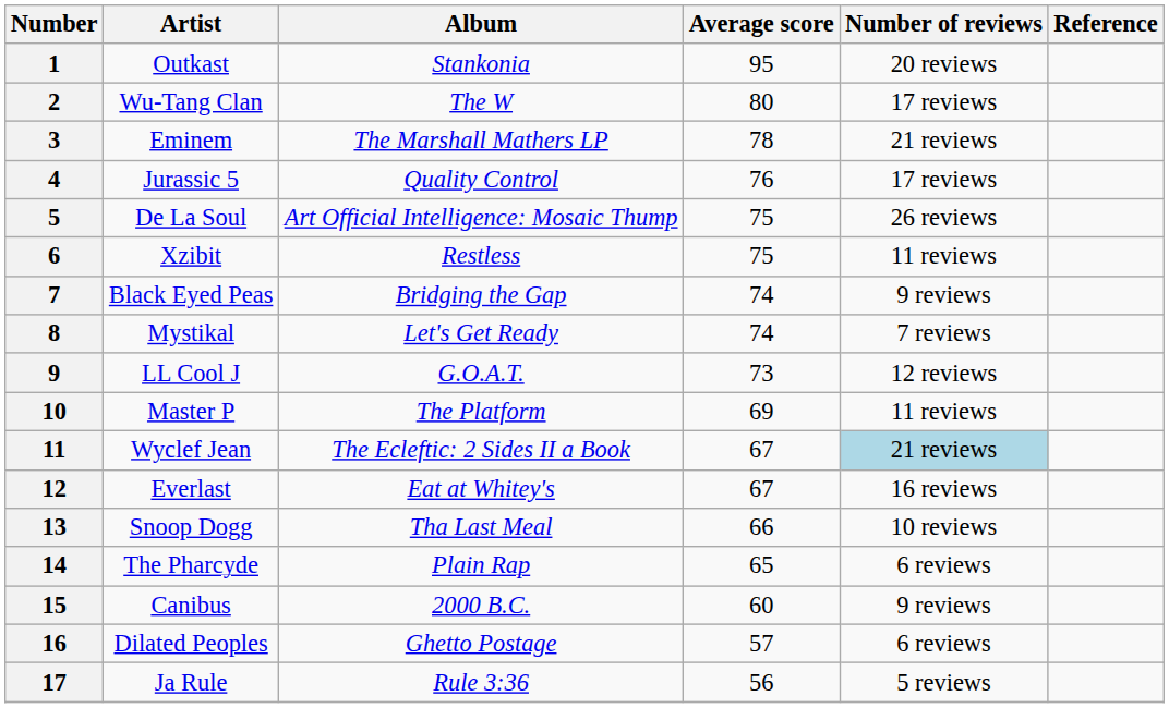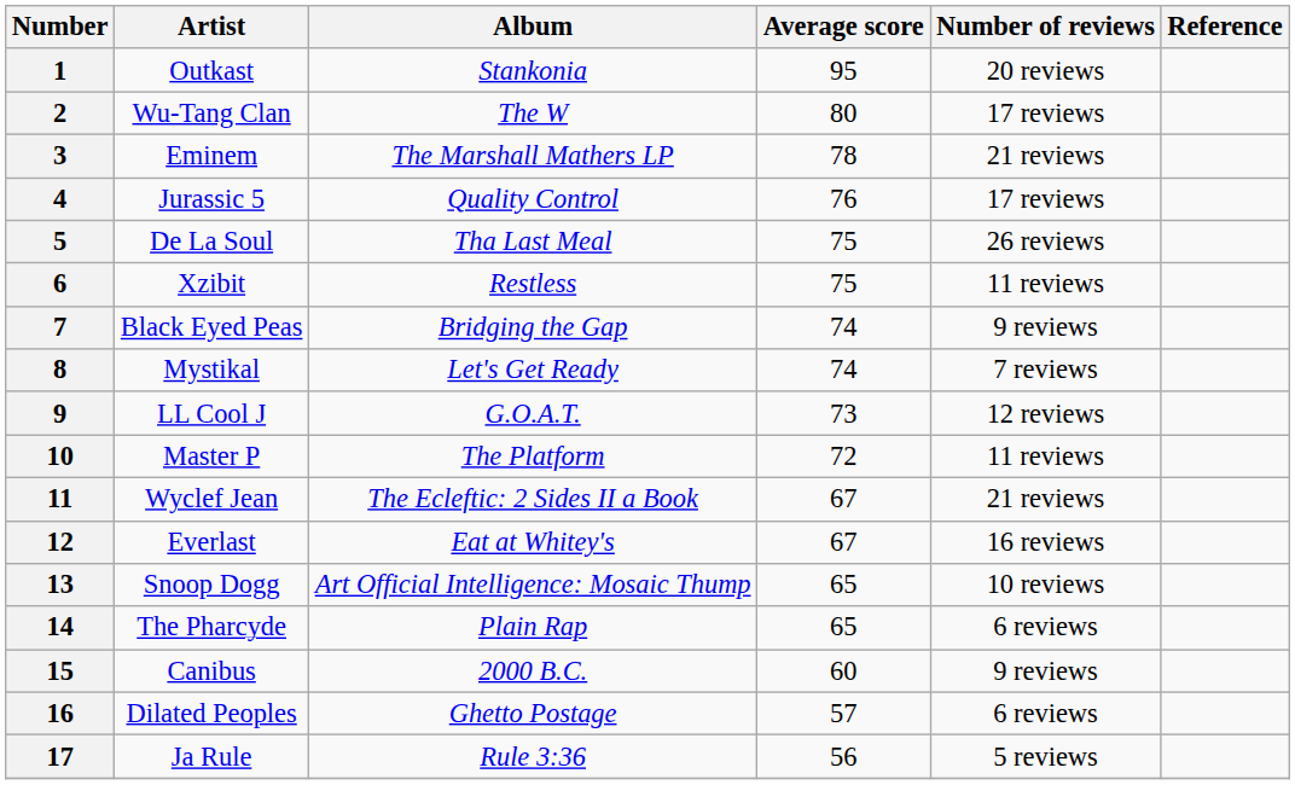5 | Album: Art Official Intelligence: Mosaic Thump -> Tha Last Meal
10 | Average score: 69 -> 72
11 | Number of reviews: lightblue background -> no background
13 | Album: Tha Last Meal -> Art Official Intelligence: Mosaic Thump
13 | Average score: 66 -> 65
